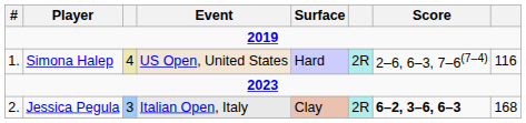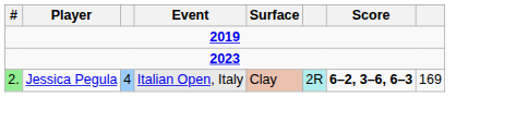- row: 1. | Simona Halep | 4 | US Open, United States | Hard | 2R | 2–6, 6–3, 7–6(7–4) | 116
Jessica Pegula | #: no background -> lightgreen background
Jessica Pegula | column 3: 3 -> 4
Jessica Pegula | column 8: 168 -> 169
